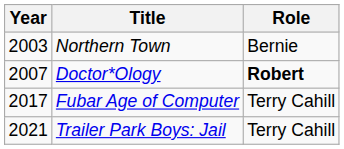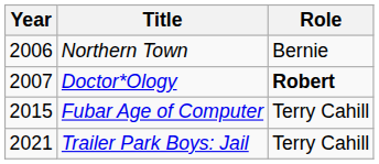Northern Town | Year: 2003 -> 2006
Fubar Age of Computer | Year: 2017 -> 2015
